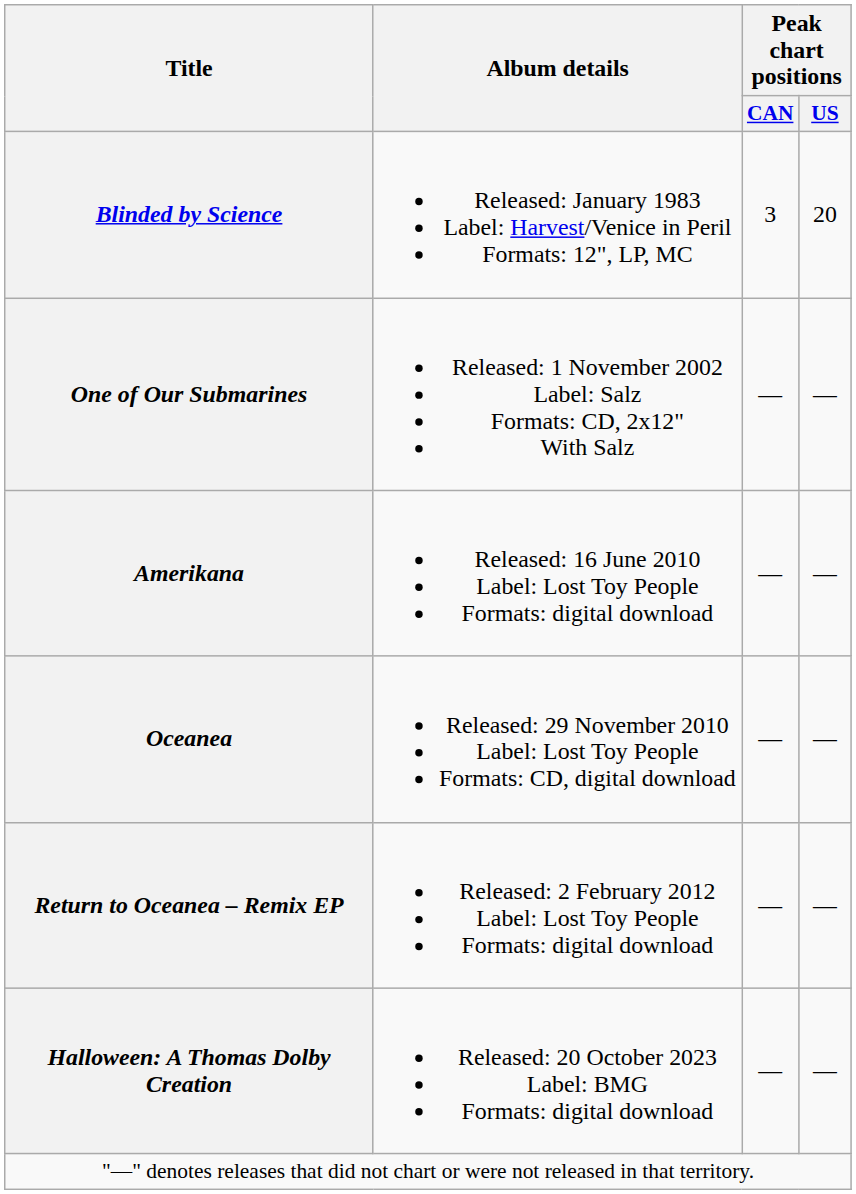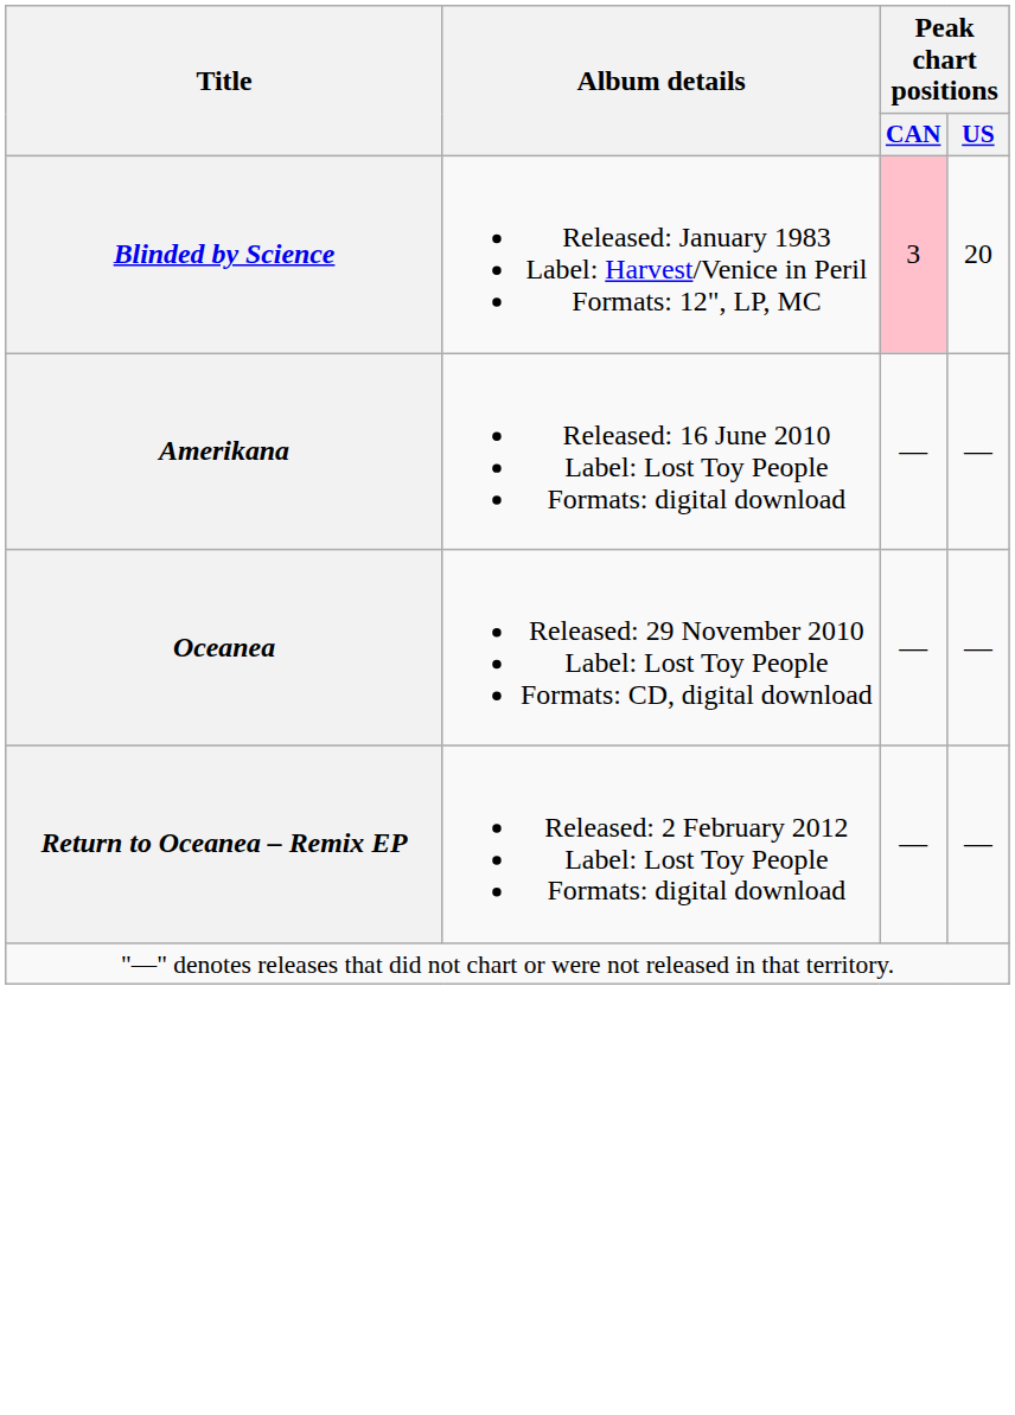Blinded by Science | Peak chart positions / CAN: no background -> pink background
- row: One of Our Submarines | Released: 1 November 2002 Label: Salz Formats: CD, 2x12" With Salz | — | —
- row: Halloween: A Thomas Dolby Creation | Released: 20 October 2023 Label: BMG Formats: digital download | — | —
